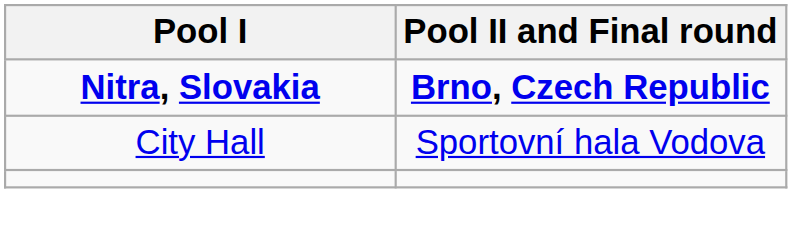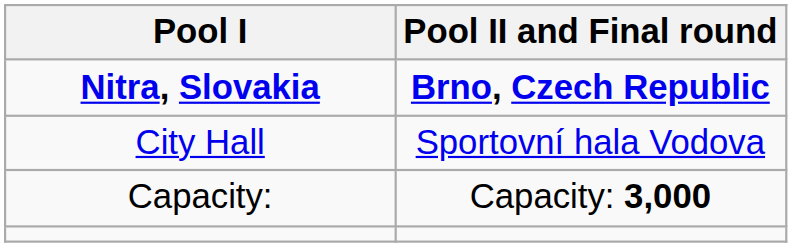+ row: Capacity: | Capacity: 3,000
